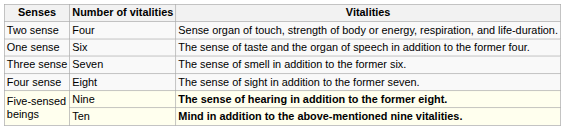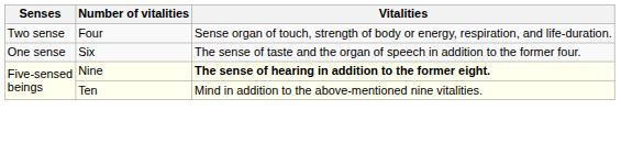- row: Three sense | Seven | The sense of smell in addition to the former six.
- row: Four sense | Eight | The sense of sight in addition to the former seven.
Ten | Vitalities: bold -> normal
